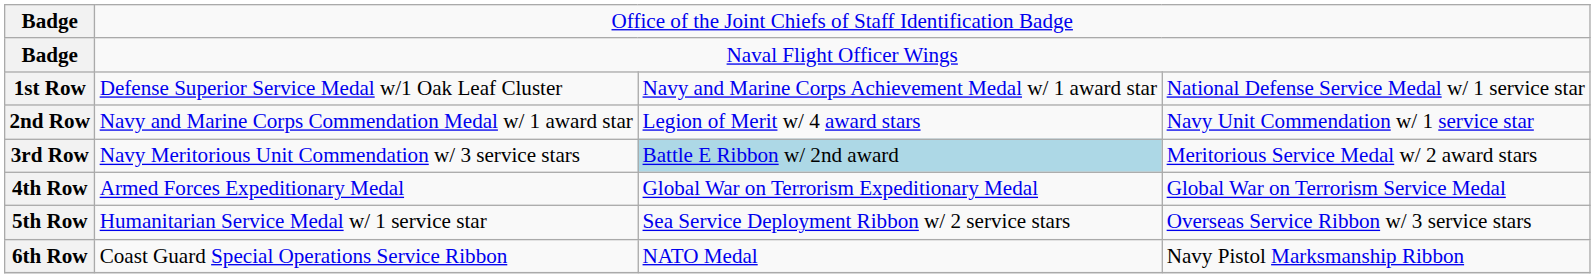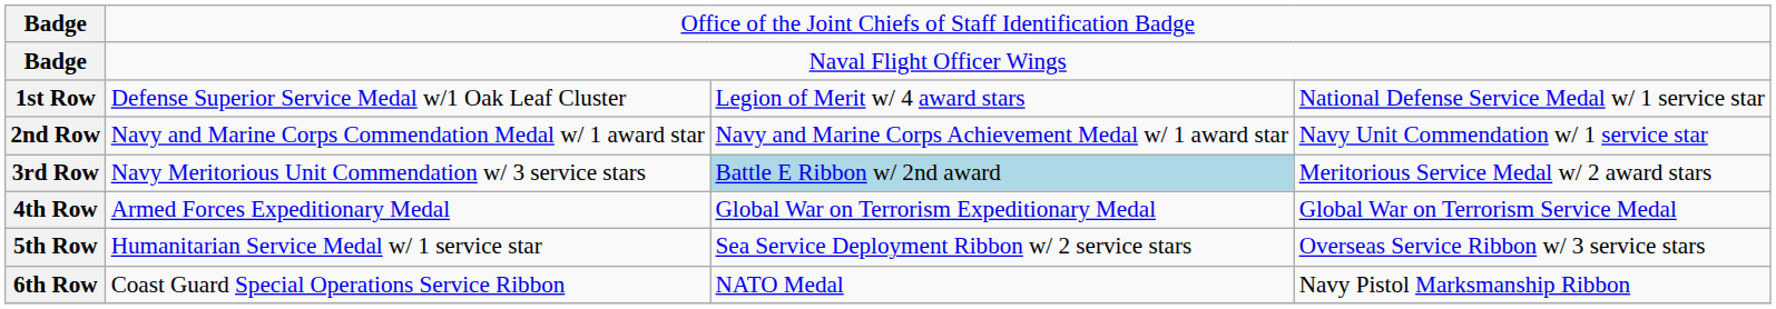1st Row | column 3: Navy and Marine Corps Achievement Medal w/ 1 award star -> Legion of Merit w/ 4 award stars
2nd Row | column 3: Legion of Merit w/ 4 award stars -> Navy and Marine Corps Achievement Medal w/ 1 award star
